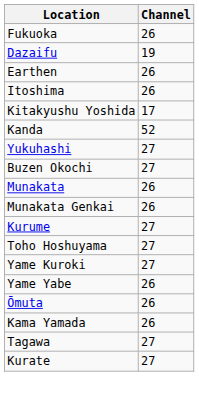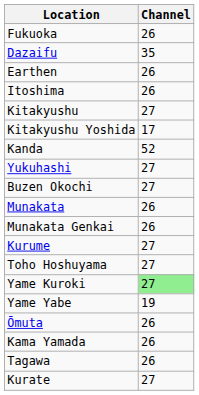Dazaifu | Channel: 19 -> 35
+ row: Kitakyushu | 27
Yame Kuroki | Channel: no background -> lightgreen background
Yame Yabe | Channel: 26 -> 19
Tagawa | Channel: 27 -> 26
